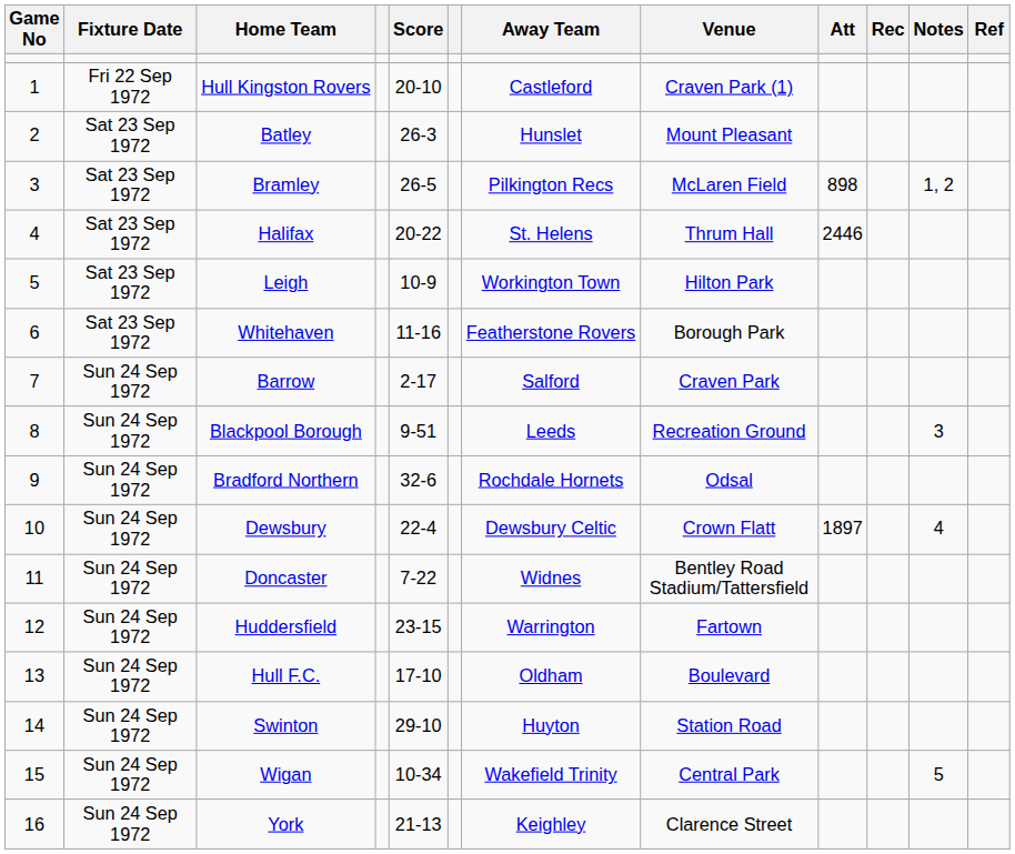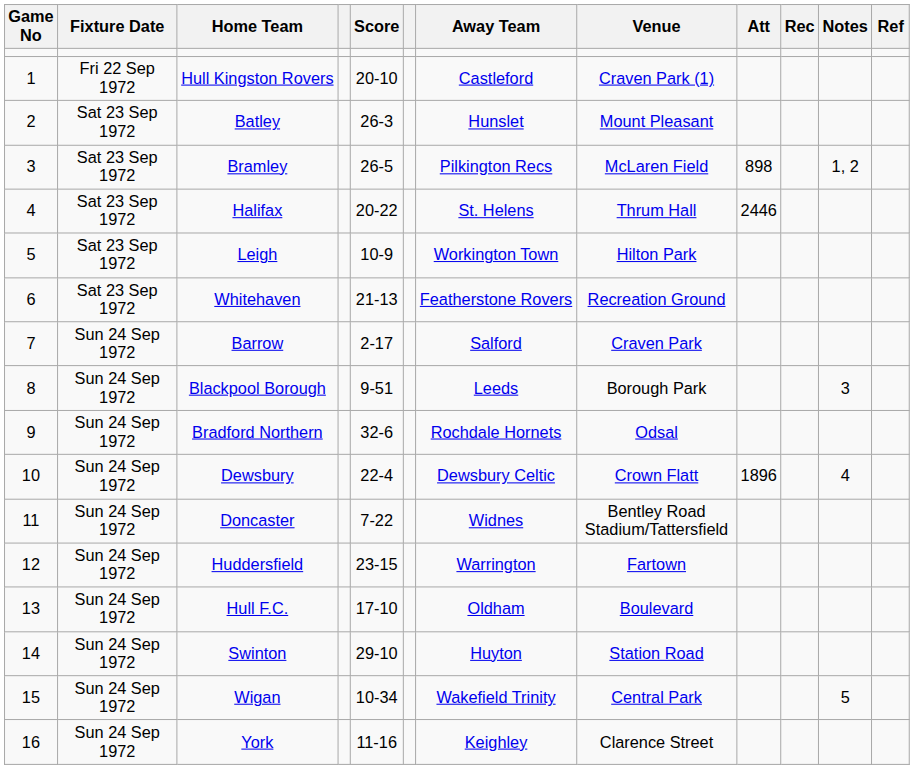Whitehaven | Score: 11-16 -> 21-13
Whitehaven | Venue: Borough Park -> Recreation Ground
Blackpool Borough | Venue: Recreation Ground -> Borough Park
Dewsbury | Att: 1897 -> 1896
York | Score: 21-13 -> 11-16
